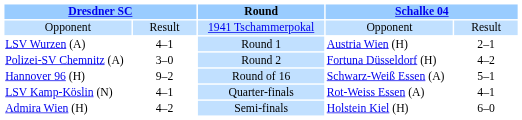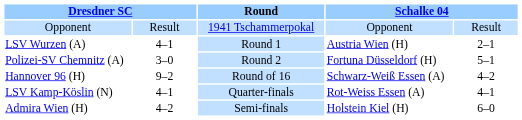Polizei-SV Chemnitz (A) | column 5: 4–2 -> 5–1
Hannover 96 (H) | column 5: 5–1 -> 4–2
